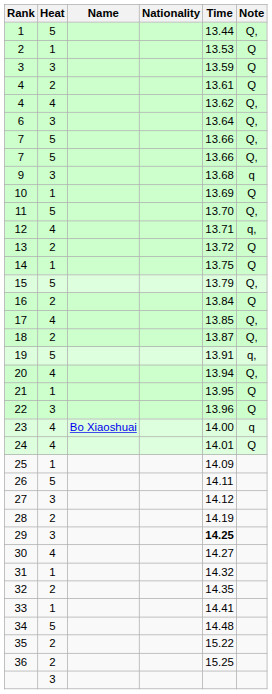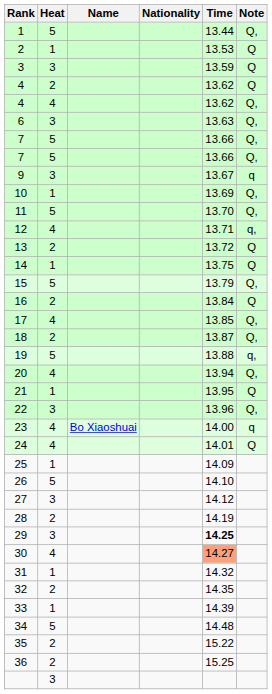4 / 2 | Time: 13.61 -> 13.62
6 | Time: 13.64 -> 13.63
9 | Time: 13.68 -> 13.67
10 | Note: Q -> Q,
19 | Time: 13.91 -> 13.88
22 | Note: Q -> Q,
26 | Time: 14.11 -> 14.10
30 | Time: no background -> lightsalmon background
33 | Time: 14.41 -> 14.39
